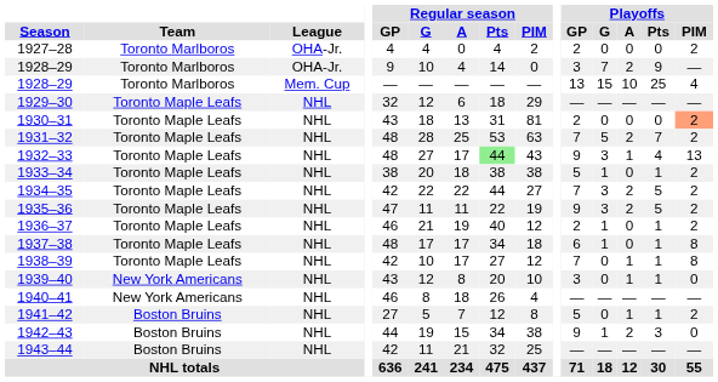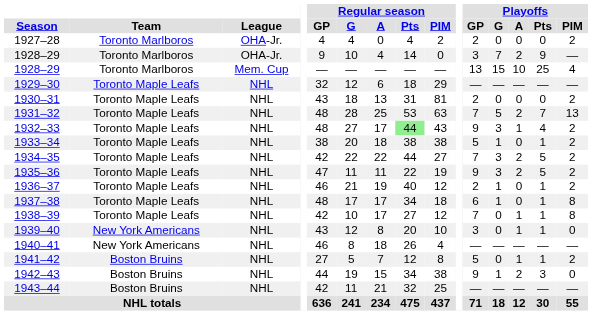1930–31 | Playoffs / PIM: lightsalmon background -> no background
1931–32 | Playoffs / PIM: 2 -> 13
1932–33 | Playoffs / PIM: 13 -> 2
